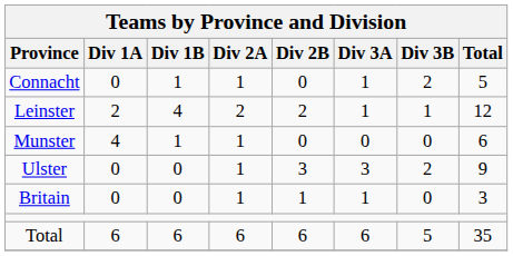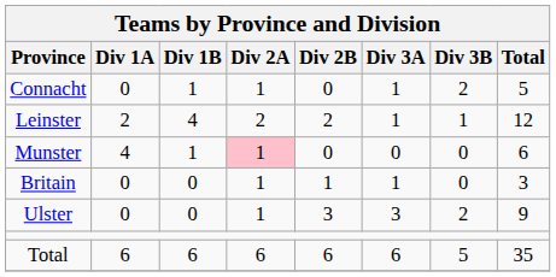Munster | Div 2A: no background -> pink background
rows swapped: Ulster <-> Britain
